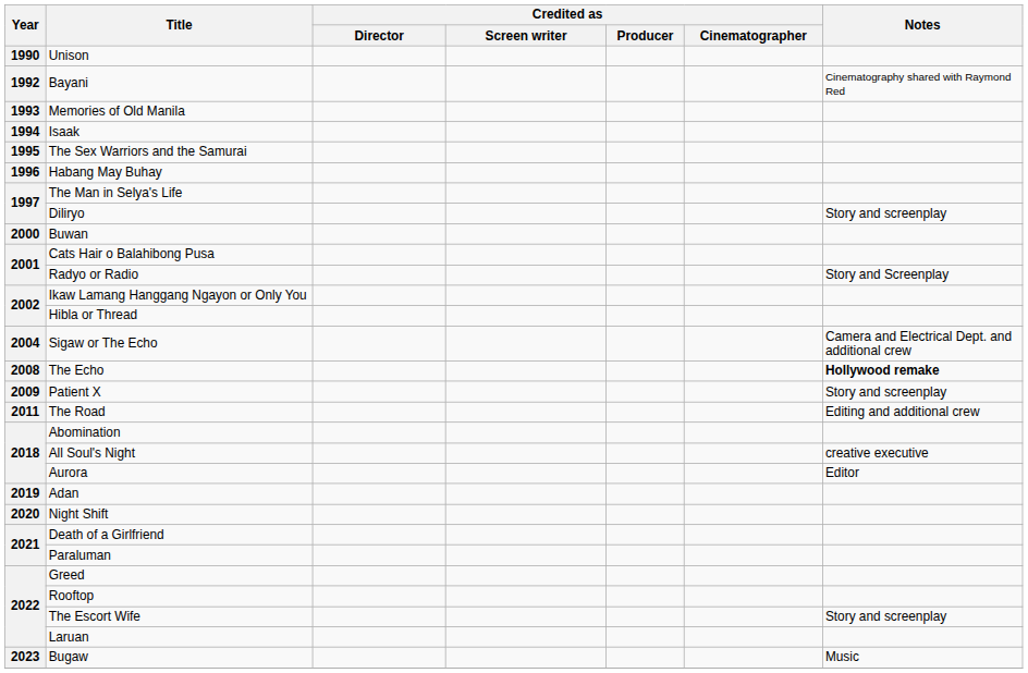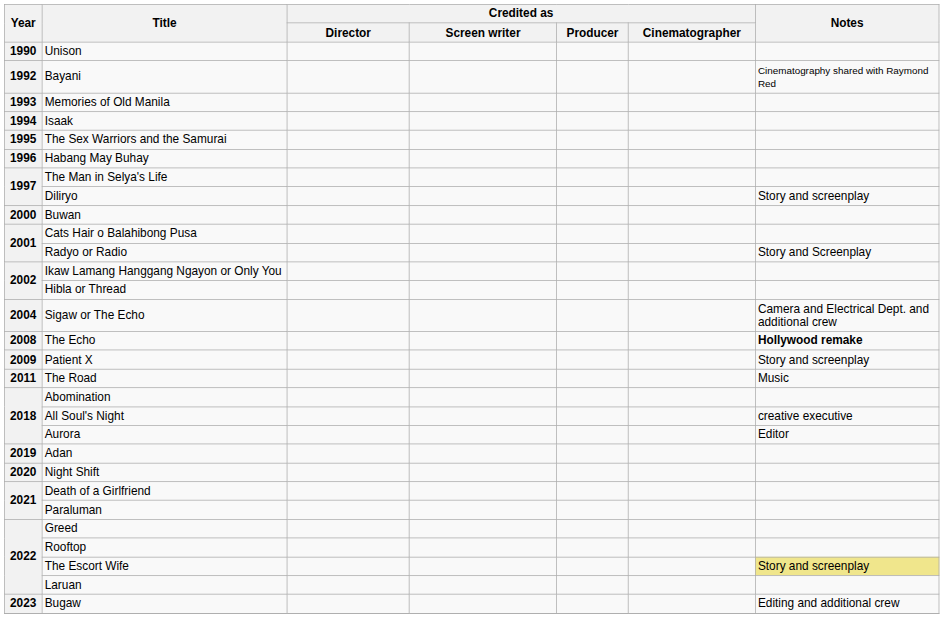The Road | Notes: Editing and additional crew -> Music
The Escort Wife | Notes: no background -> khaki background
Bugaw | Notes: Music -> Editing and additional crew
